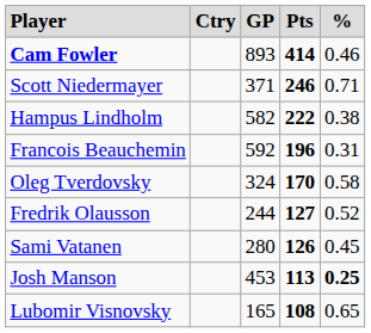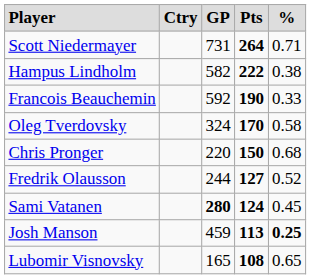- row: Cam Fowler | 893 | 414 | 0.46
Scott Niedermayer | column 3: 371 -> 731
Scott Niedermayer | column 4: 246 -> 264
Francois Beauchemin | column 4: 196 -> 190
Francois Beauchemin | column 5: 0.31 -> 0.33
+ row: Chris Pronger | 220 | 150 | 0.68
Sami Vatanen | column 3: normal -> bold
Sami Vatanen | column 4: 126 -> 124
Josh Manson | column 3: 453 -> 459
